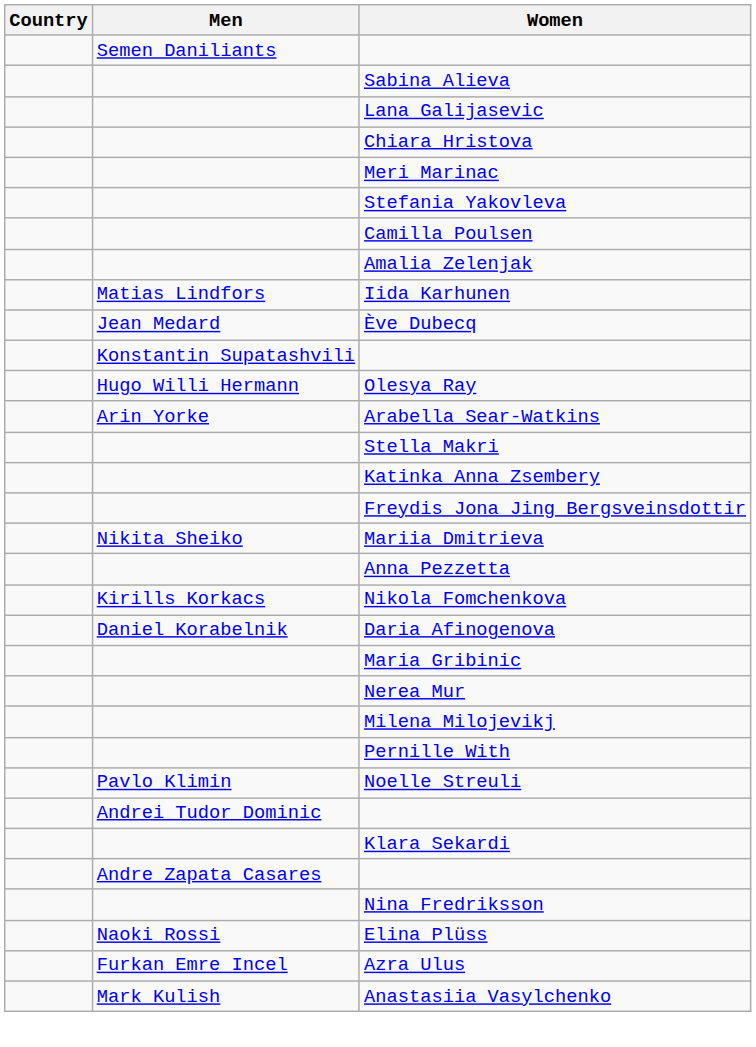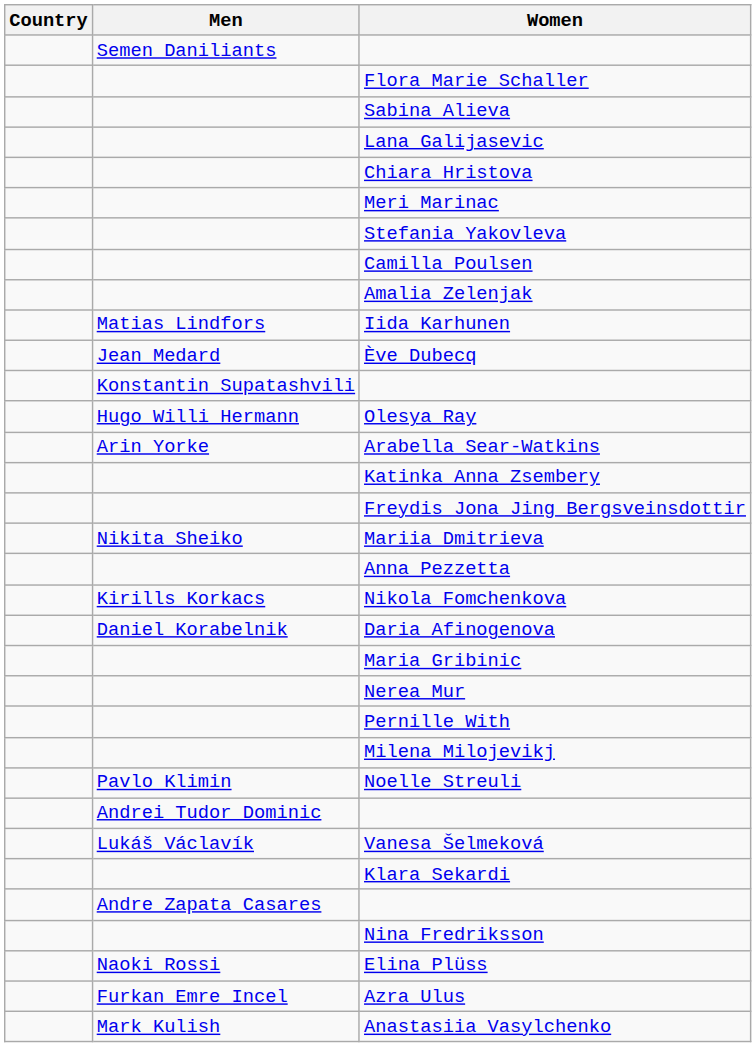+ row: Flora Marie Schaller
- row: Stella Makri
rows swapped: Milena Milojevikj <-> Pernille With
+ row: Lukáš Václavík | Vanesa Šelmeková
